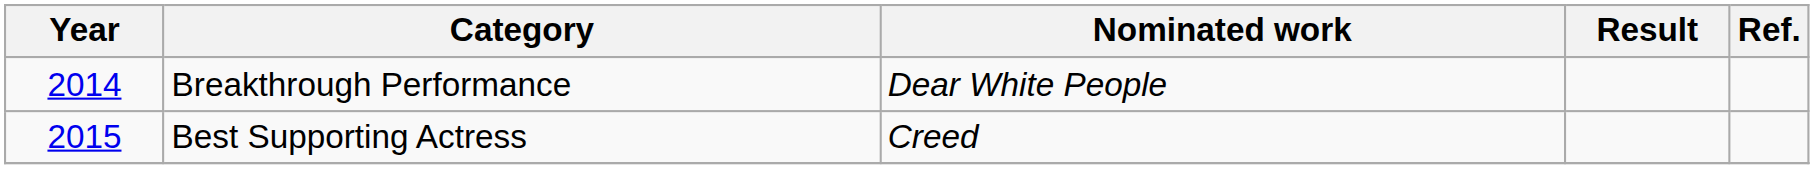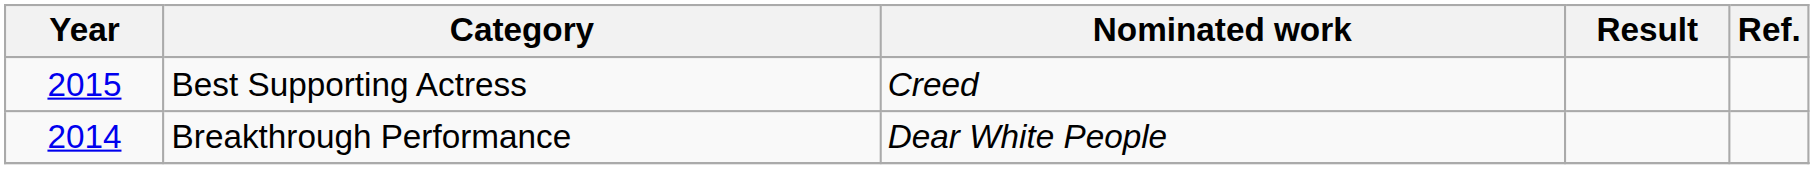rows swapped: Breakthrough Performance <-> Best Supporting Actress
